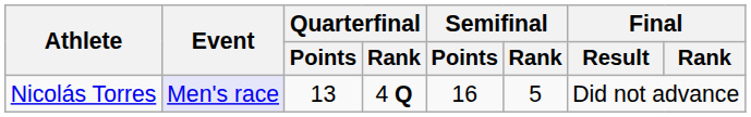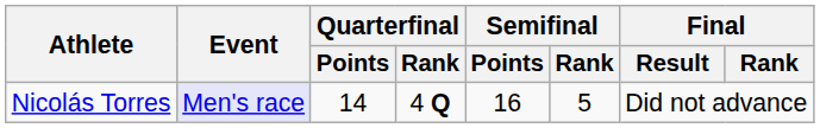Nicolás Torres | Quarterfinal / Points: 13 -> 14
